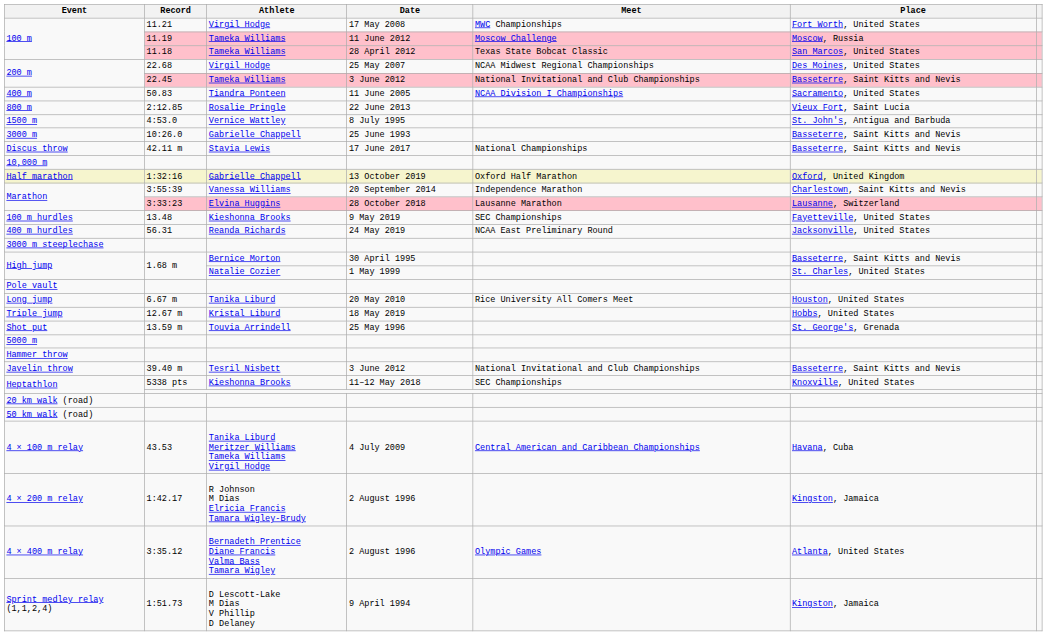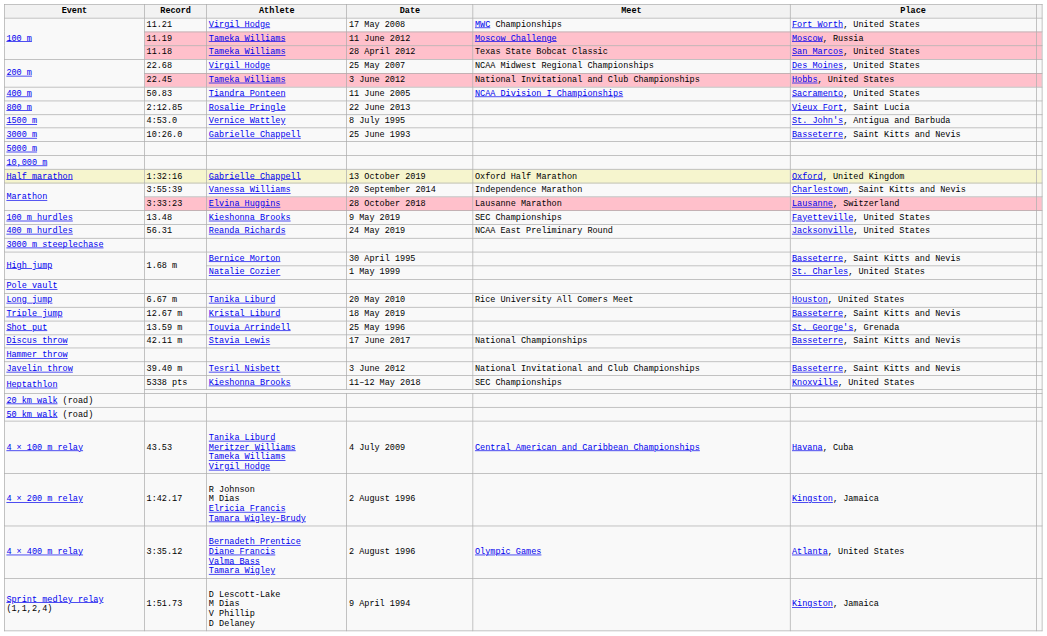200 m / 3 June 2012 | Place: Basseterre, Saint Kitts and Nevis -> Hobbs, United States
rows swapped: 5000 m <-> Discus throw
Triple jump | Place: Hobbs, United States -> Basseterre, Saint Kitts and Nevis
